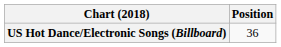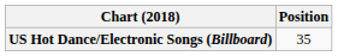US Hot Dance/Electronic Songs (Billboard) | Position: 36 -> 35
